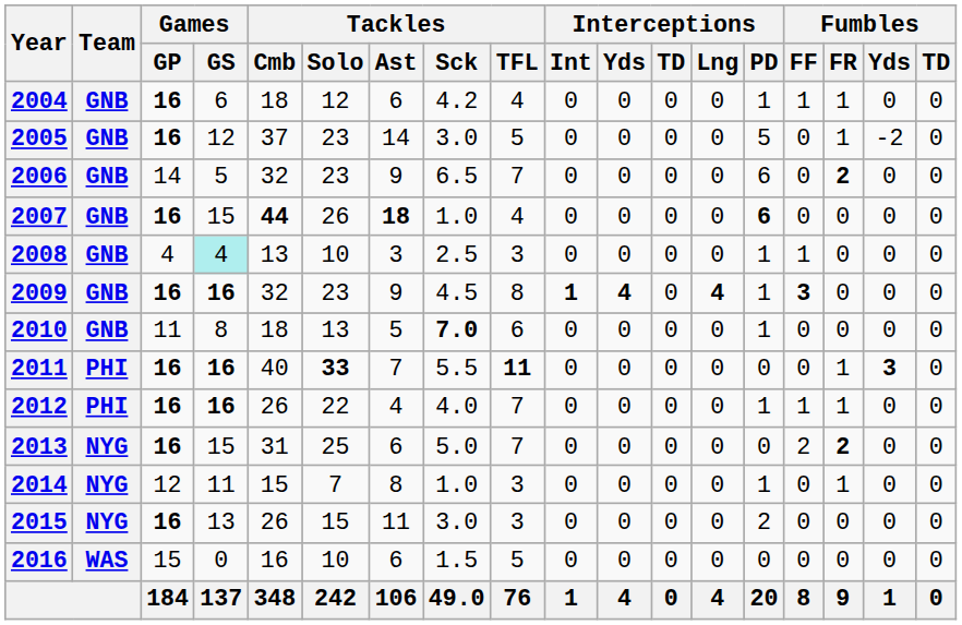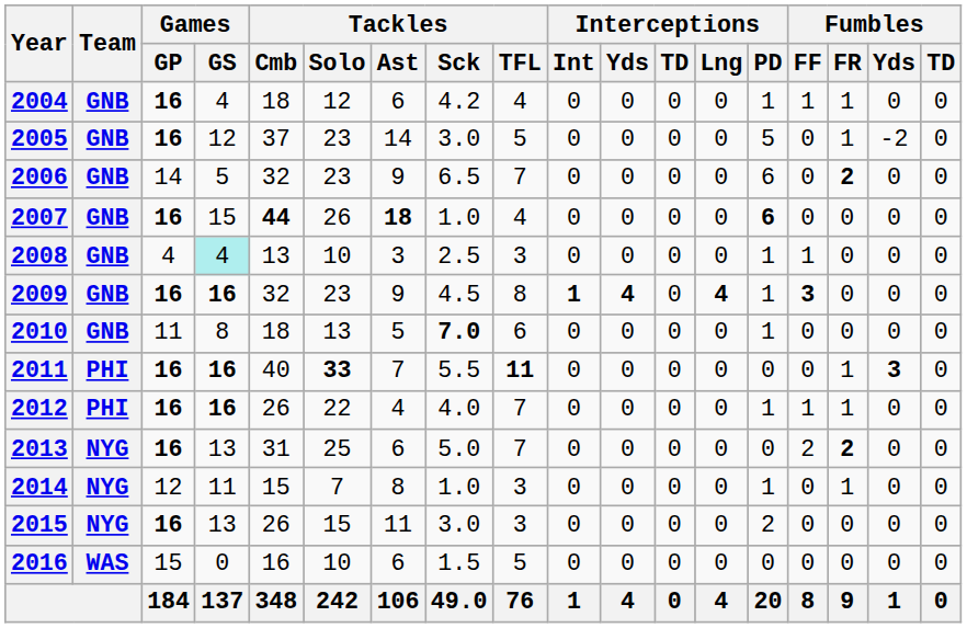2004 | Games / GS: 6 -> 4
2013 | Games / GS: 15 -> 13
